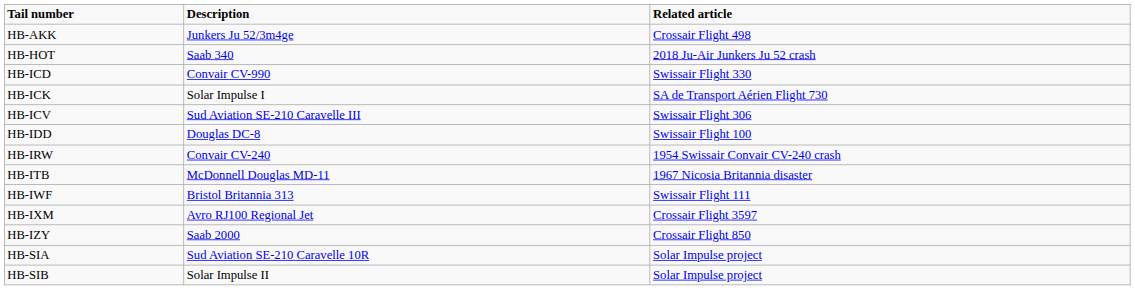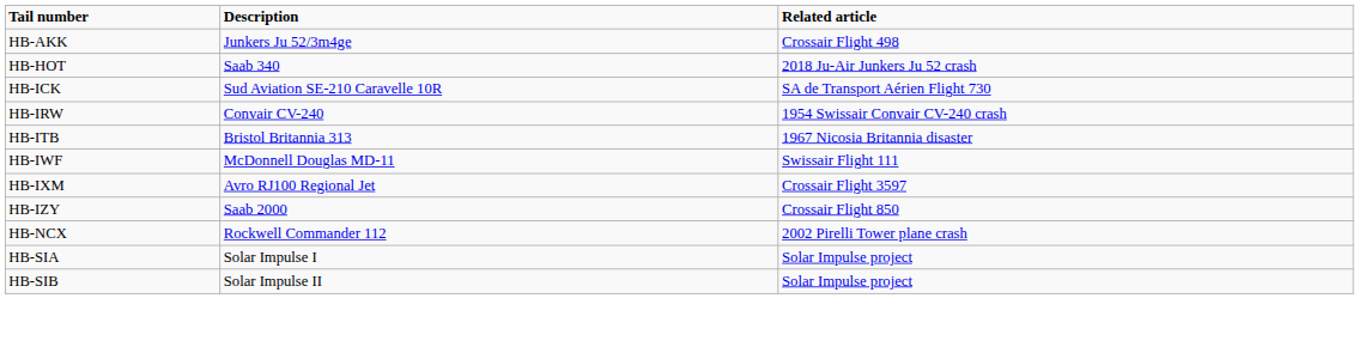- row: HB-ICD | Convair CV-990 | Swissair Flight 330
HB-ICK | Description: Solar Impulse I -> Sud Aviation SE-210 Caravelle 10R
- row: HB-ICV | Sud Aviation SE-210 Caravelle III | Swissair Flight 306
- row: HB-IDD | Douglas DC-8 | Swissair Flight 100
HB-ITB | Description: McDonnell Douglas MD-11 -> Bristol Britannia 313
HB-IWF | Description: Bristol Britannia 313 -> McDonnell Douglas MD-11
+ row: HB-NCX | Rockwell Commander 112 | 2002 Pirelli Tower plane crash
HB-SIA | Description: Sud Aviation SE-210 Caravelle 10R -> Solar Impulse I
